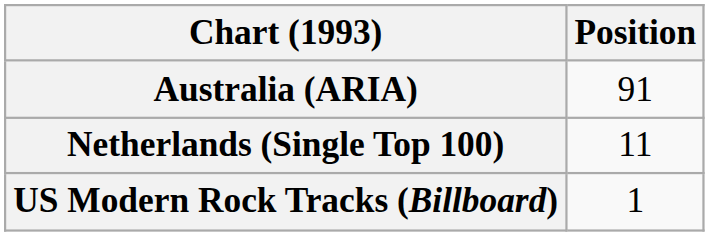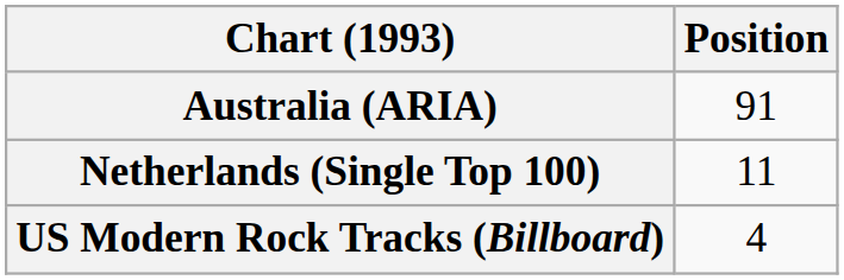US Modern Rock Tracks (Billboard) | Position: 1 -> 4
